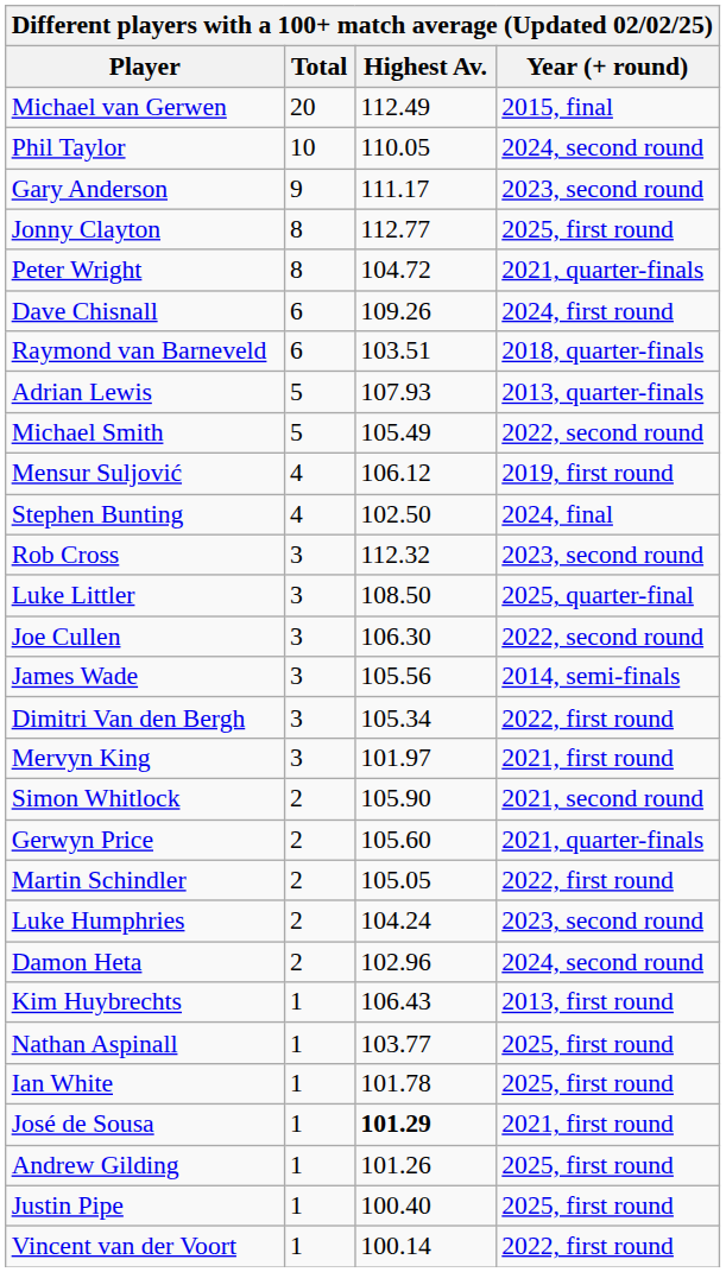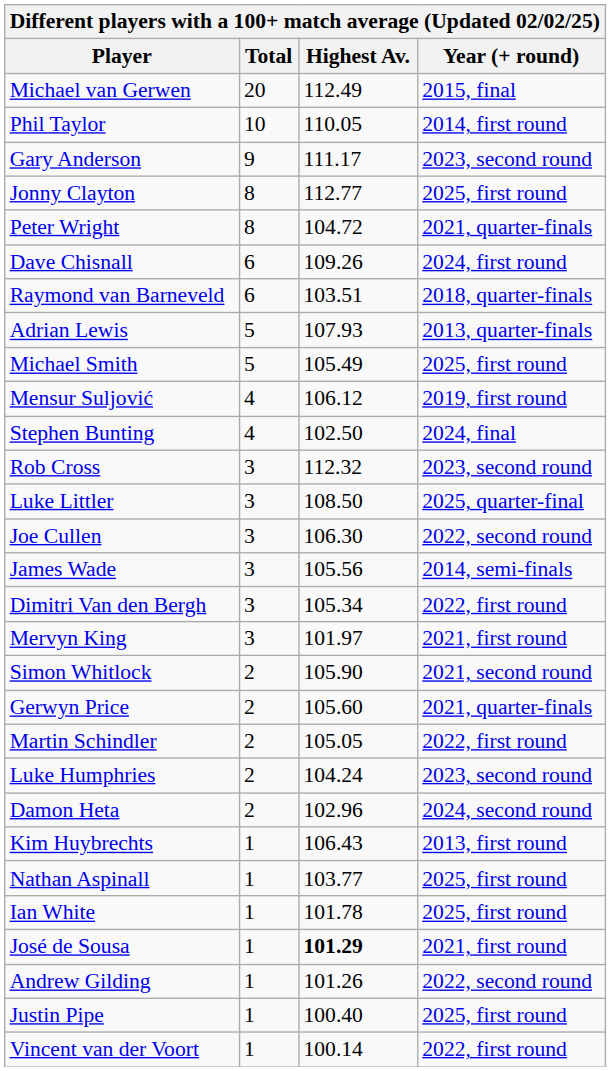Phil Taylor | Year (+ round): 2024, second round -> 2014, first round
Michael Smith | Year (+ round): 2022, second round -> 2025, first round
Andrew Gilding | Year (+ round): 2025, first round -> 2022, second round
